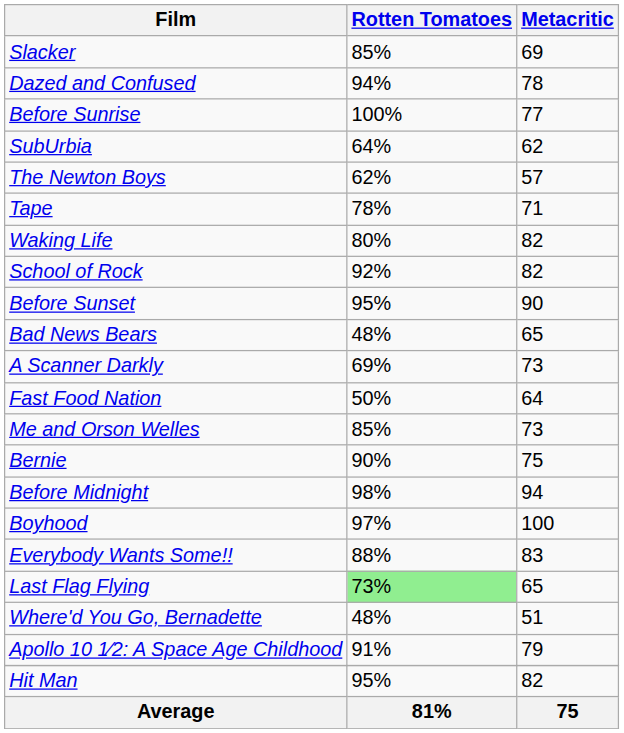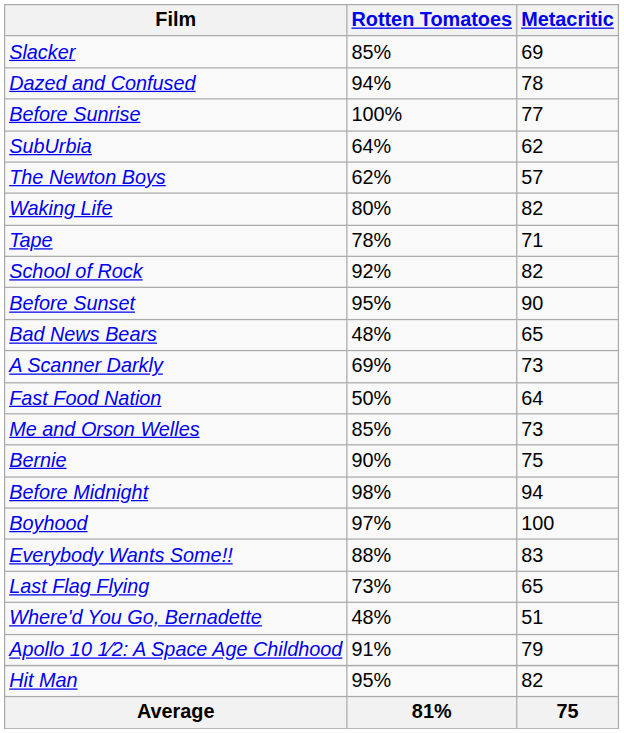rows swapped: Waking Life <-> Tape
Last Flag Flying | Rotten Tomatoes: lightgreen background -> no background
